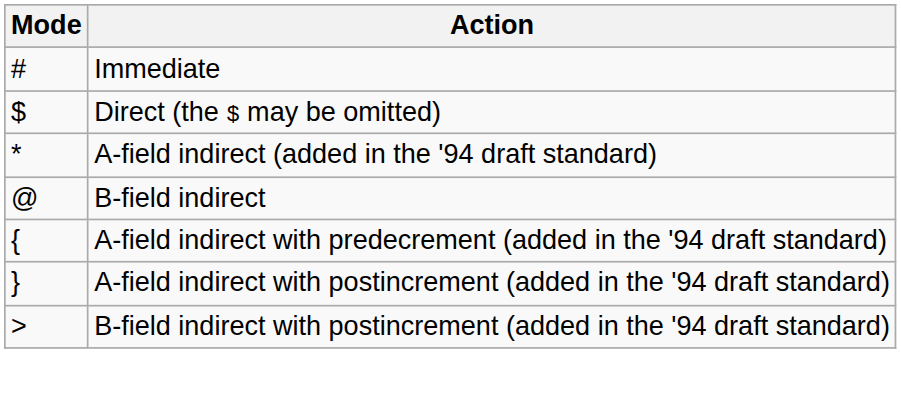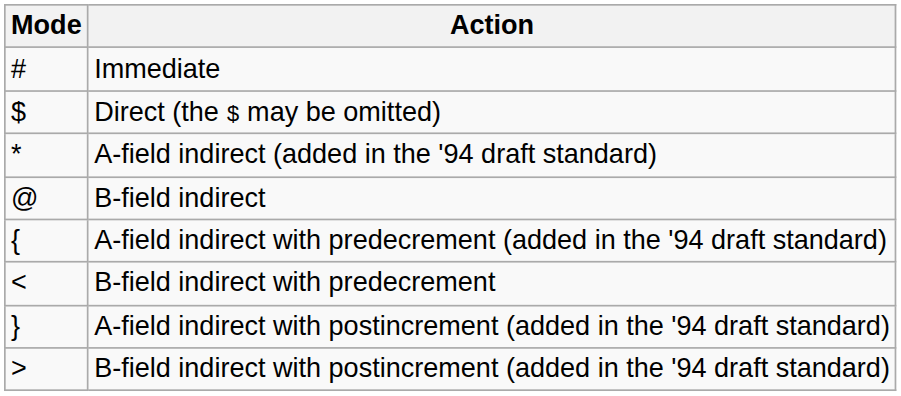+ row: < | B-field indirect with predecrement
